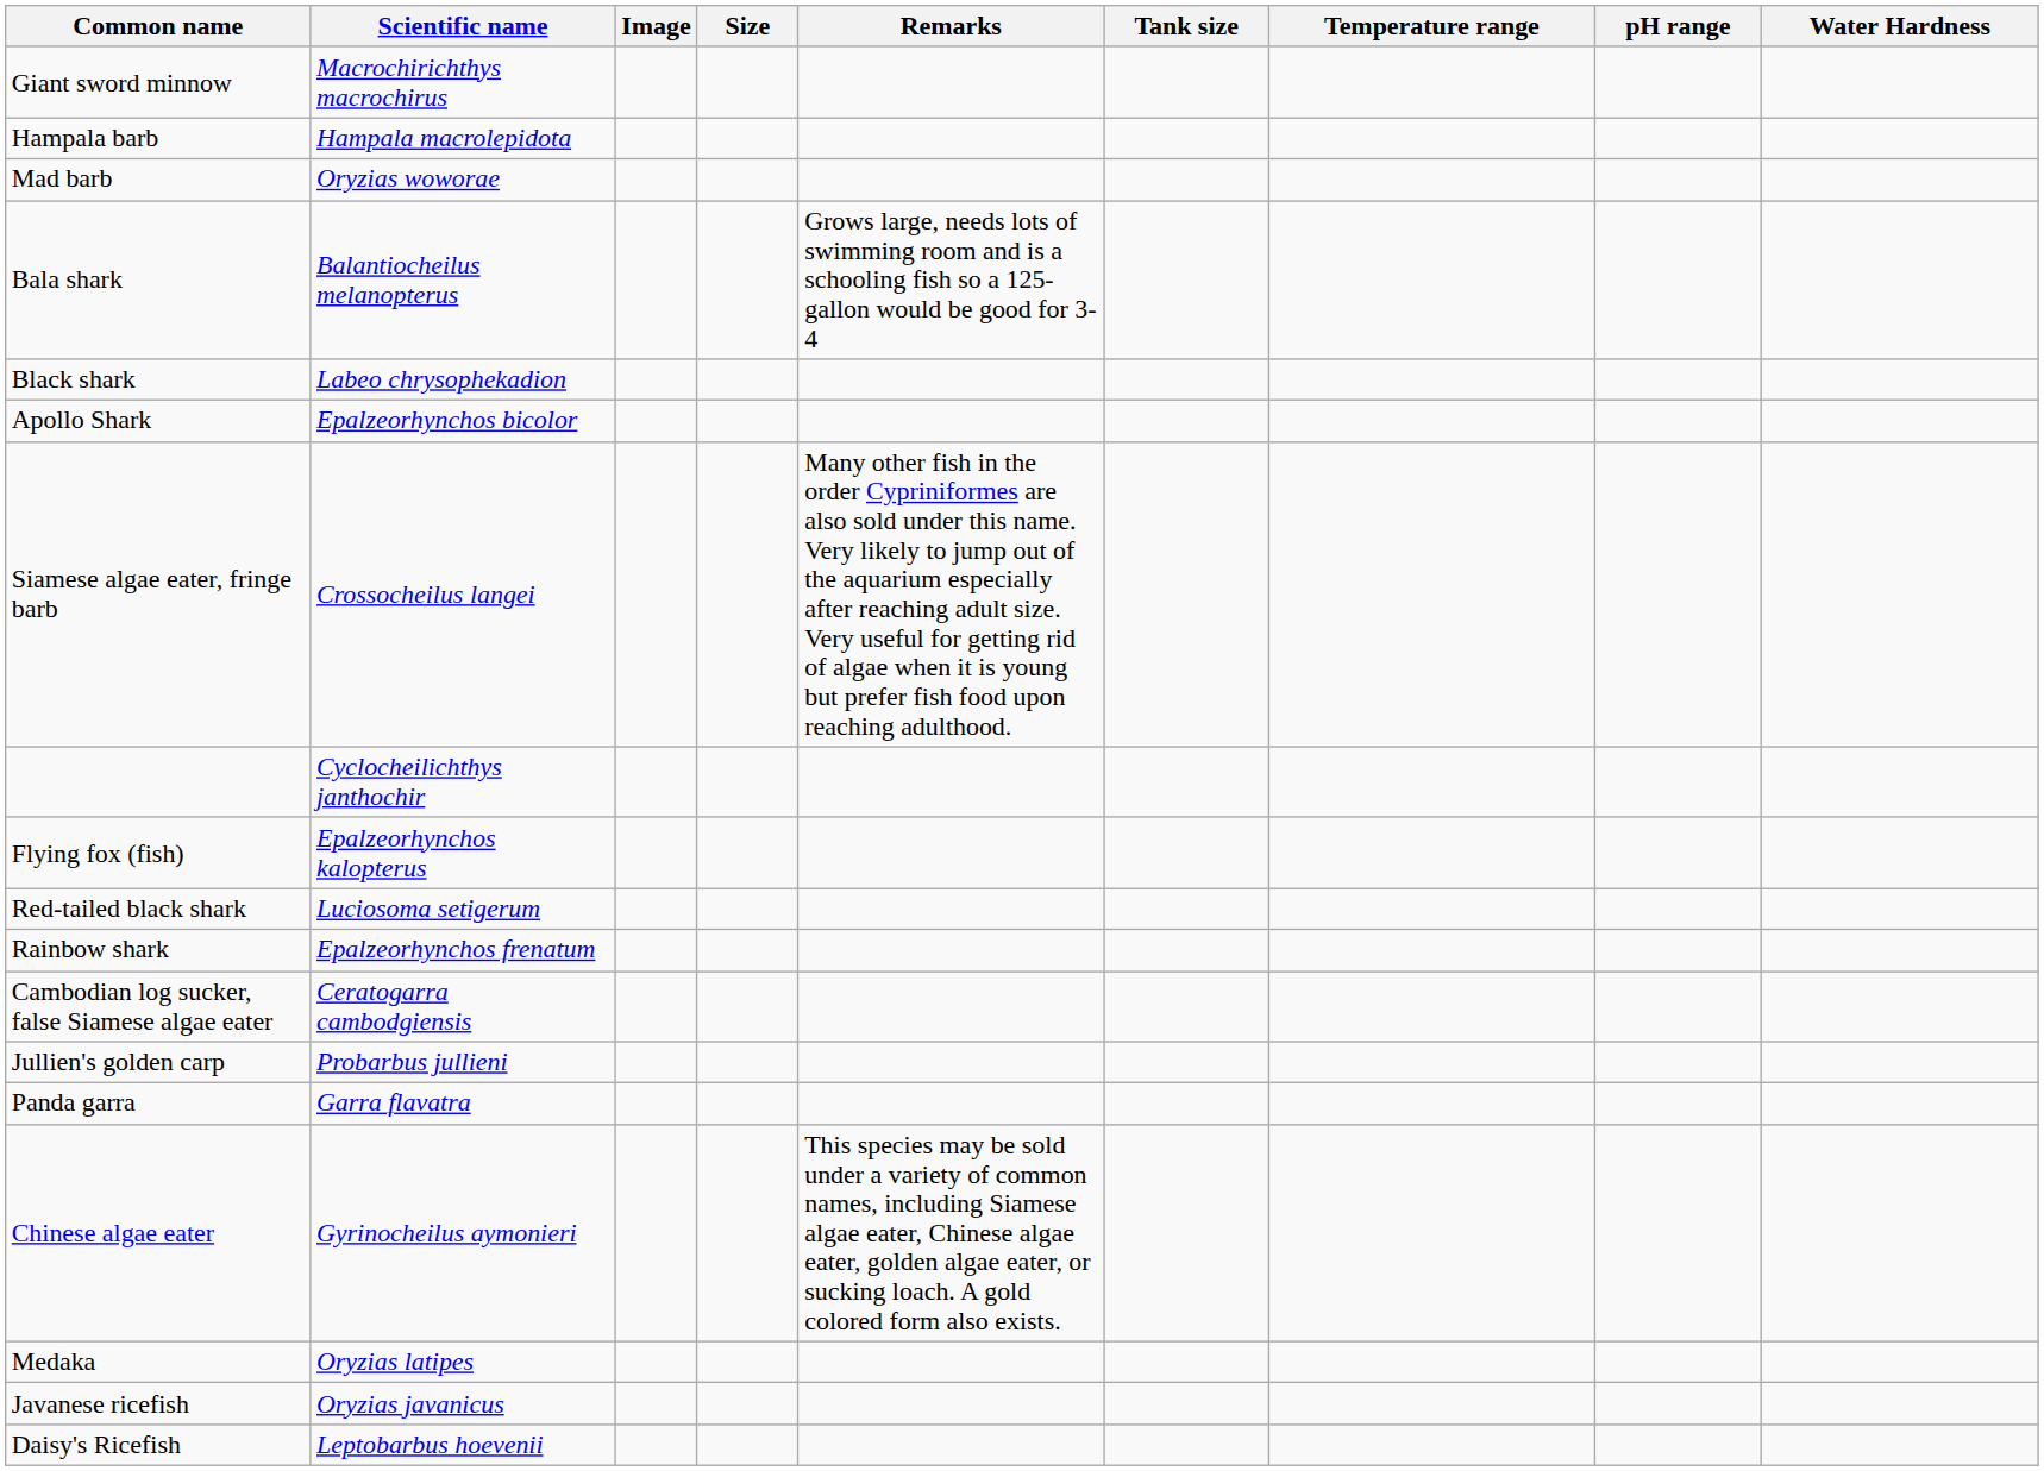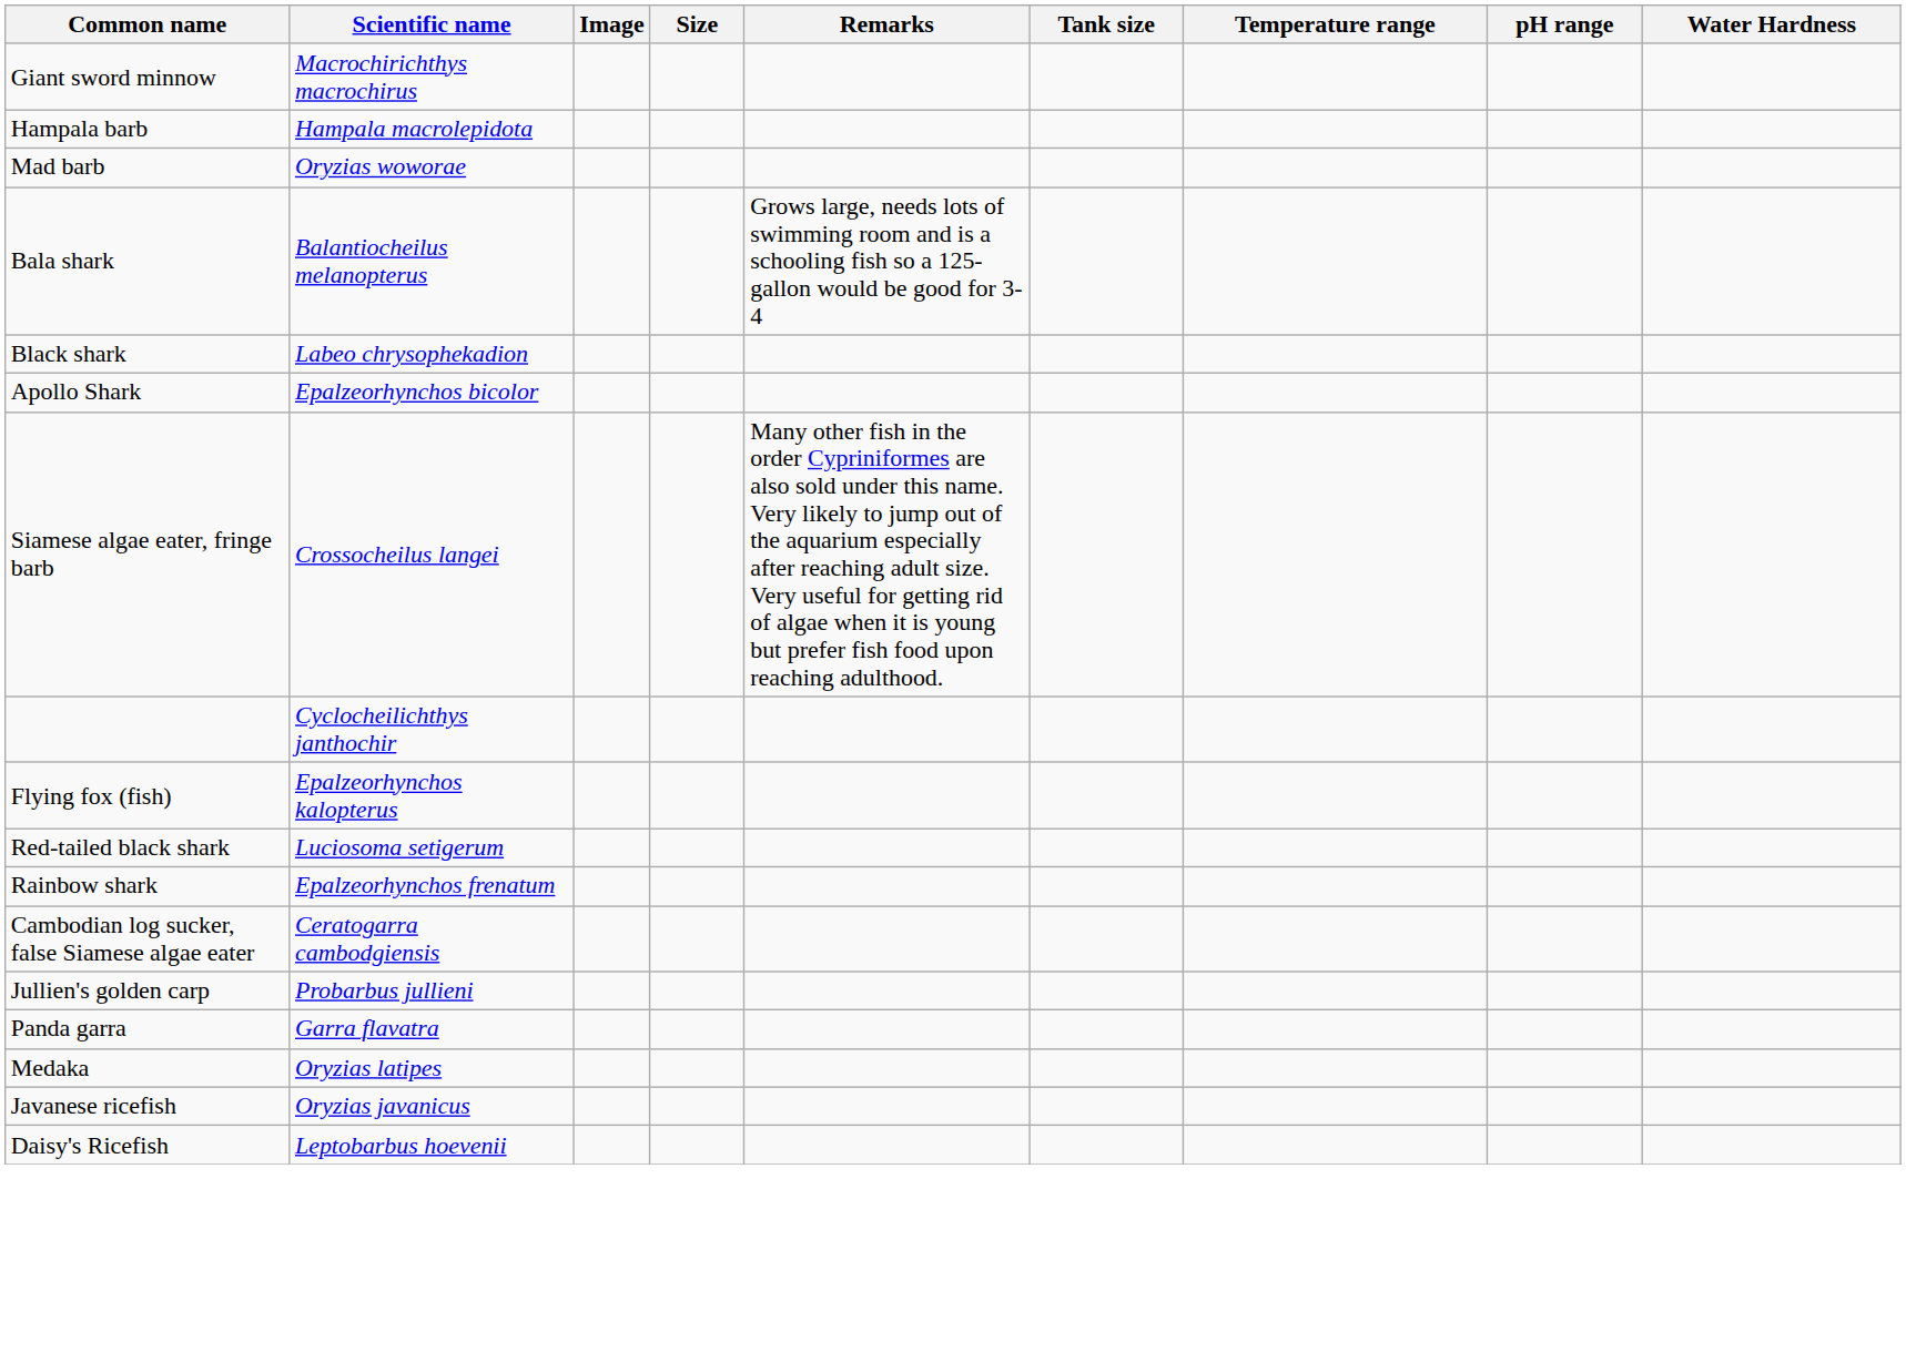- row: Chinese algae eater | Gyrinocheilus aymonieri | This species may be sold under a variety of common names, including Siamese algae eater, Chinese algae eater, golden algae eater, or sucking loach. A gold colored form also exists.
